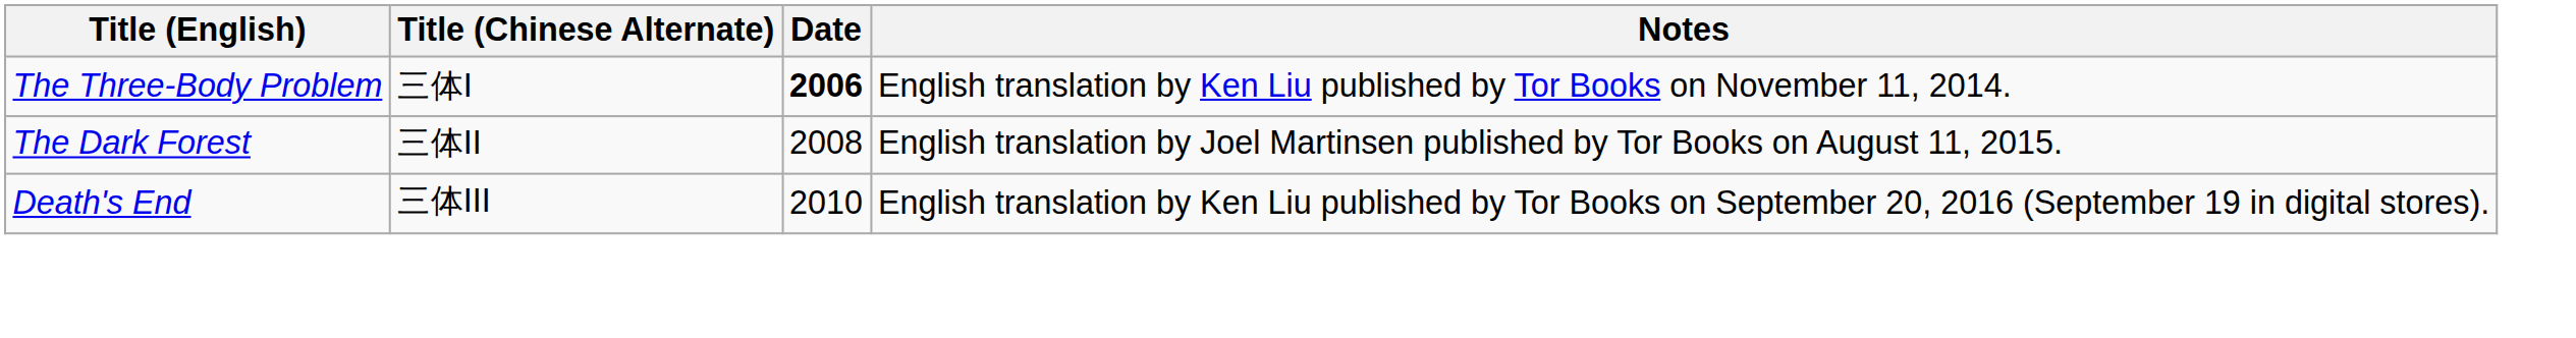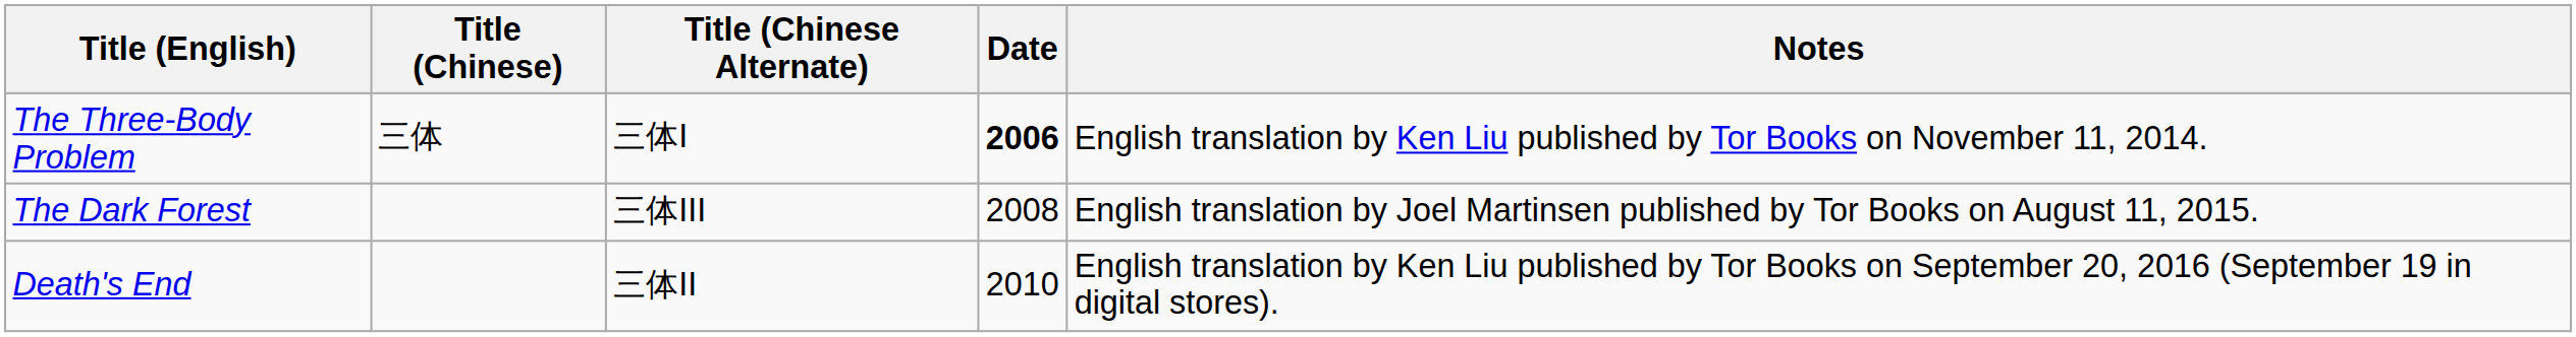+ column: Title (Chinese) | 三体
The Dark Forest | Title (Chinese Alternate): 三体II -> 三体III
Death's End | Title (Chinese Alternate): 三体III -> 三体II
